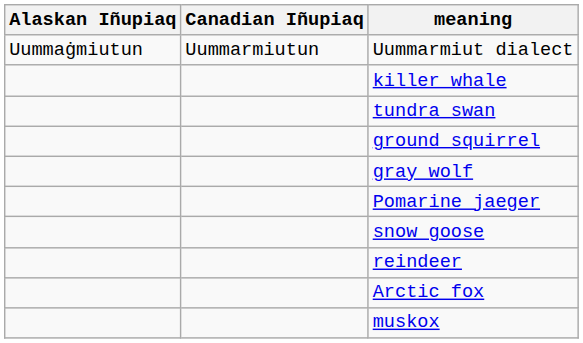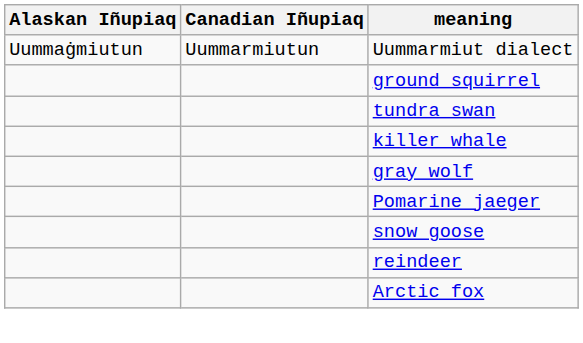rows swapped: ground squirrel <-> killer whale
- row: muskox
